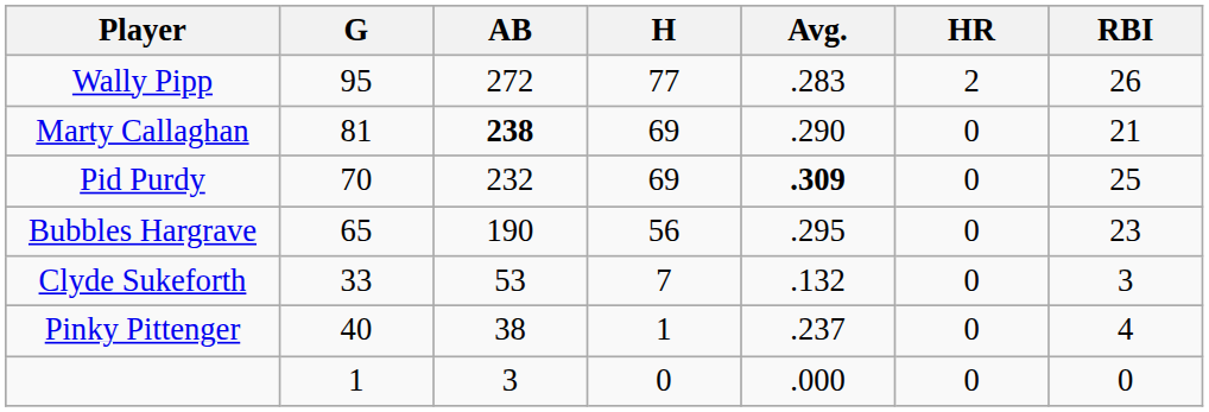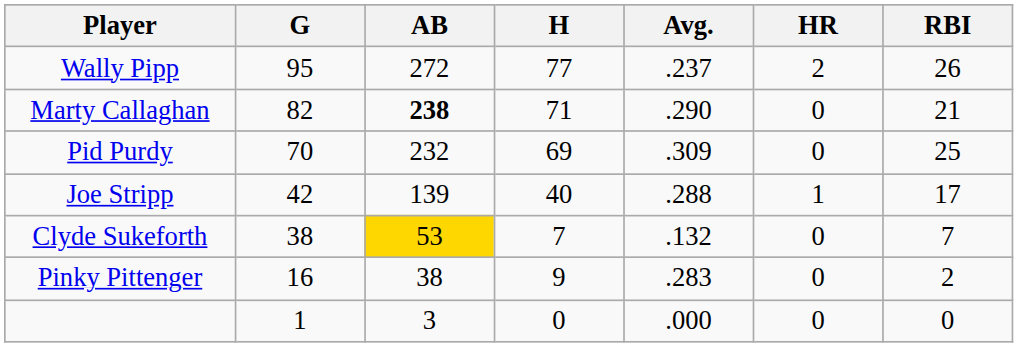Wally Pipp | Avg.: .283 -> .237
Marty Callaghan | G: 81 -> 82
Marty Callaghan | H: 69 -> 71
Pid Purdy | Avg.: bold -> normal
- row: Bubbles Hargrave | 65 | 190 | 56 | .295 | 0 | 23
+ row: Joe Stripp | 42 | 139 | 40 | .288 | 1 | 17
Clyde Sukeforth | G: 33 -> 38
Clyde Sukeforth | AB: no background -> gold background
Clyde Sukeforth | RBI: 3 -> 7
Pinky Pittenger | G: 40 -> 16
Pinky Pittenger | H: 1 -> 9
Pinky Pittenger | Avg.: .237 -> .283
Pinky Pittenger | RBI: 4 -> 2
